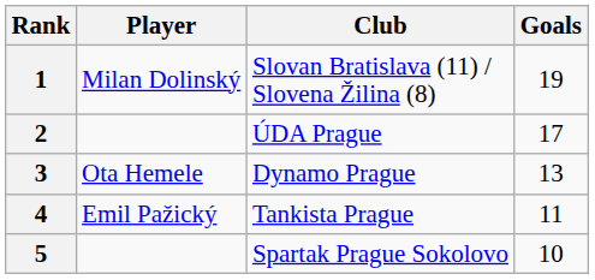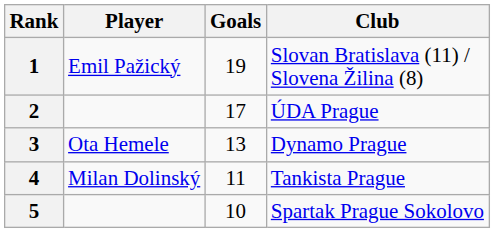columns swapped: Club <-> Goals
1 | Player: Milan Dolinský -> Emil Pažický
4 | Player: Emil Pažický -> Milan Dolinský
